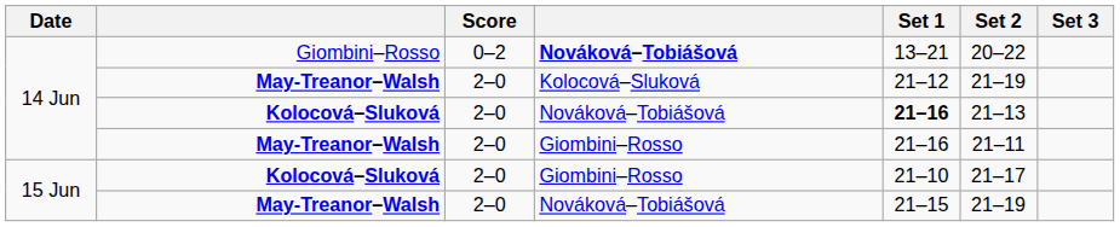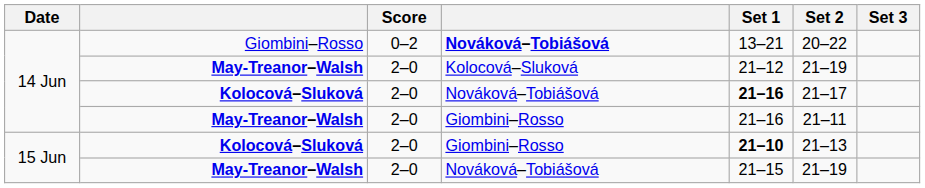Kolocová–Sluková / Nováková–Tobiášová | Set 2: 21–13 -> 21–17
Kolocová–Sluková / Giombini–Rosso | Set 1: normal -> bold
Kolocová–Sluková / Giombini–Rosso | Set 2: 21–17 -> 21–13
